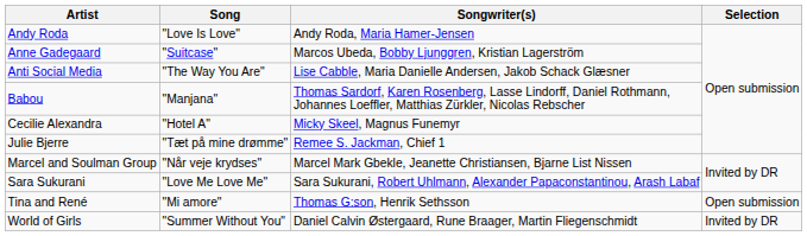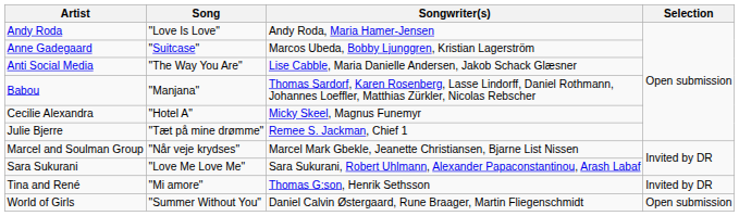Tina and René | Selection: Open submission -> Invited by DR
World of Girls | Selection: Invited by DR -> Open submission
